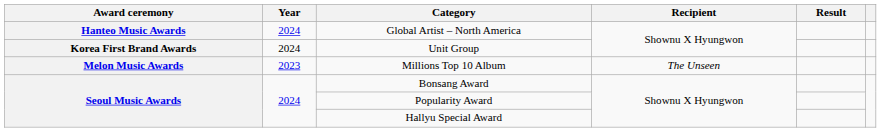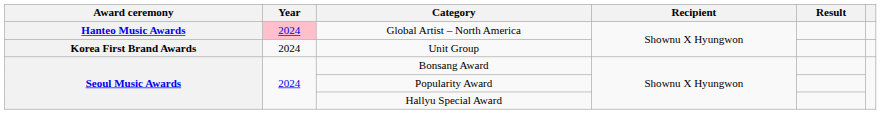Global Artist – North America | Year: no background -> pink background
- row: Melon Music Awards | 2023 | Millions Top 10 Album | The Unseen
